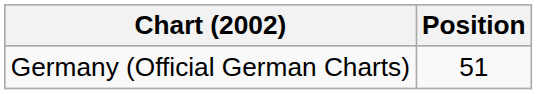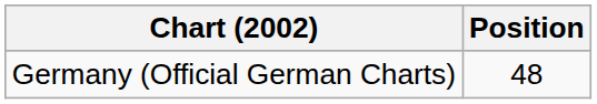Germany (Official German Charts) | Position: 51 -> 48
